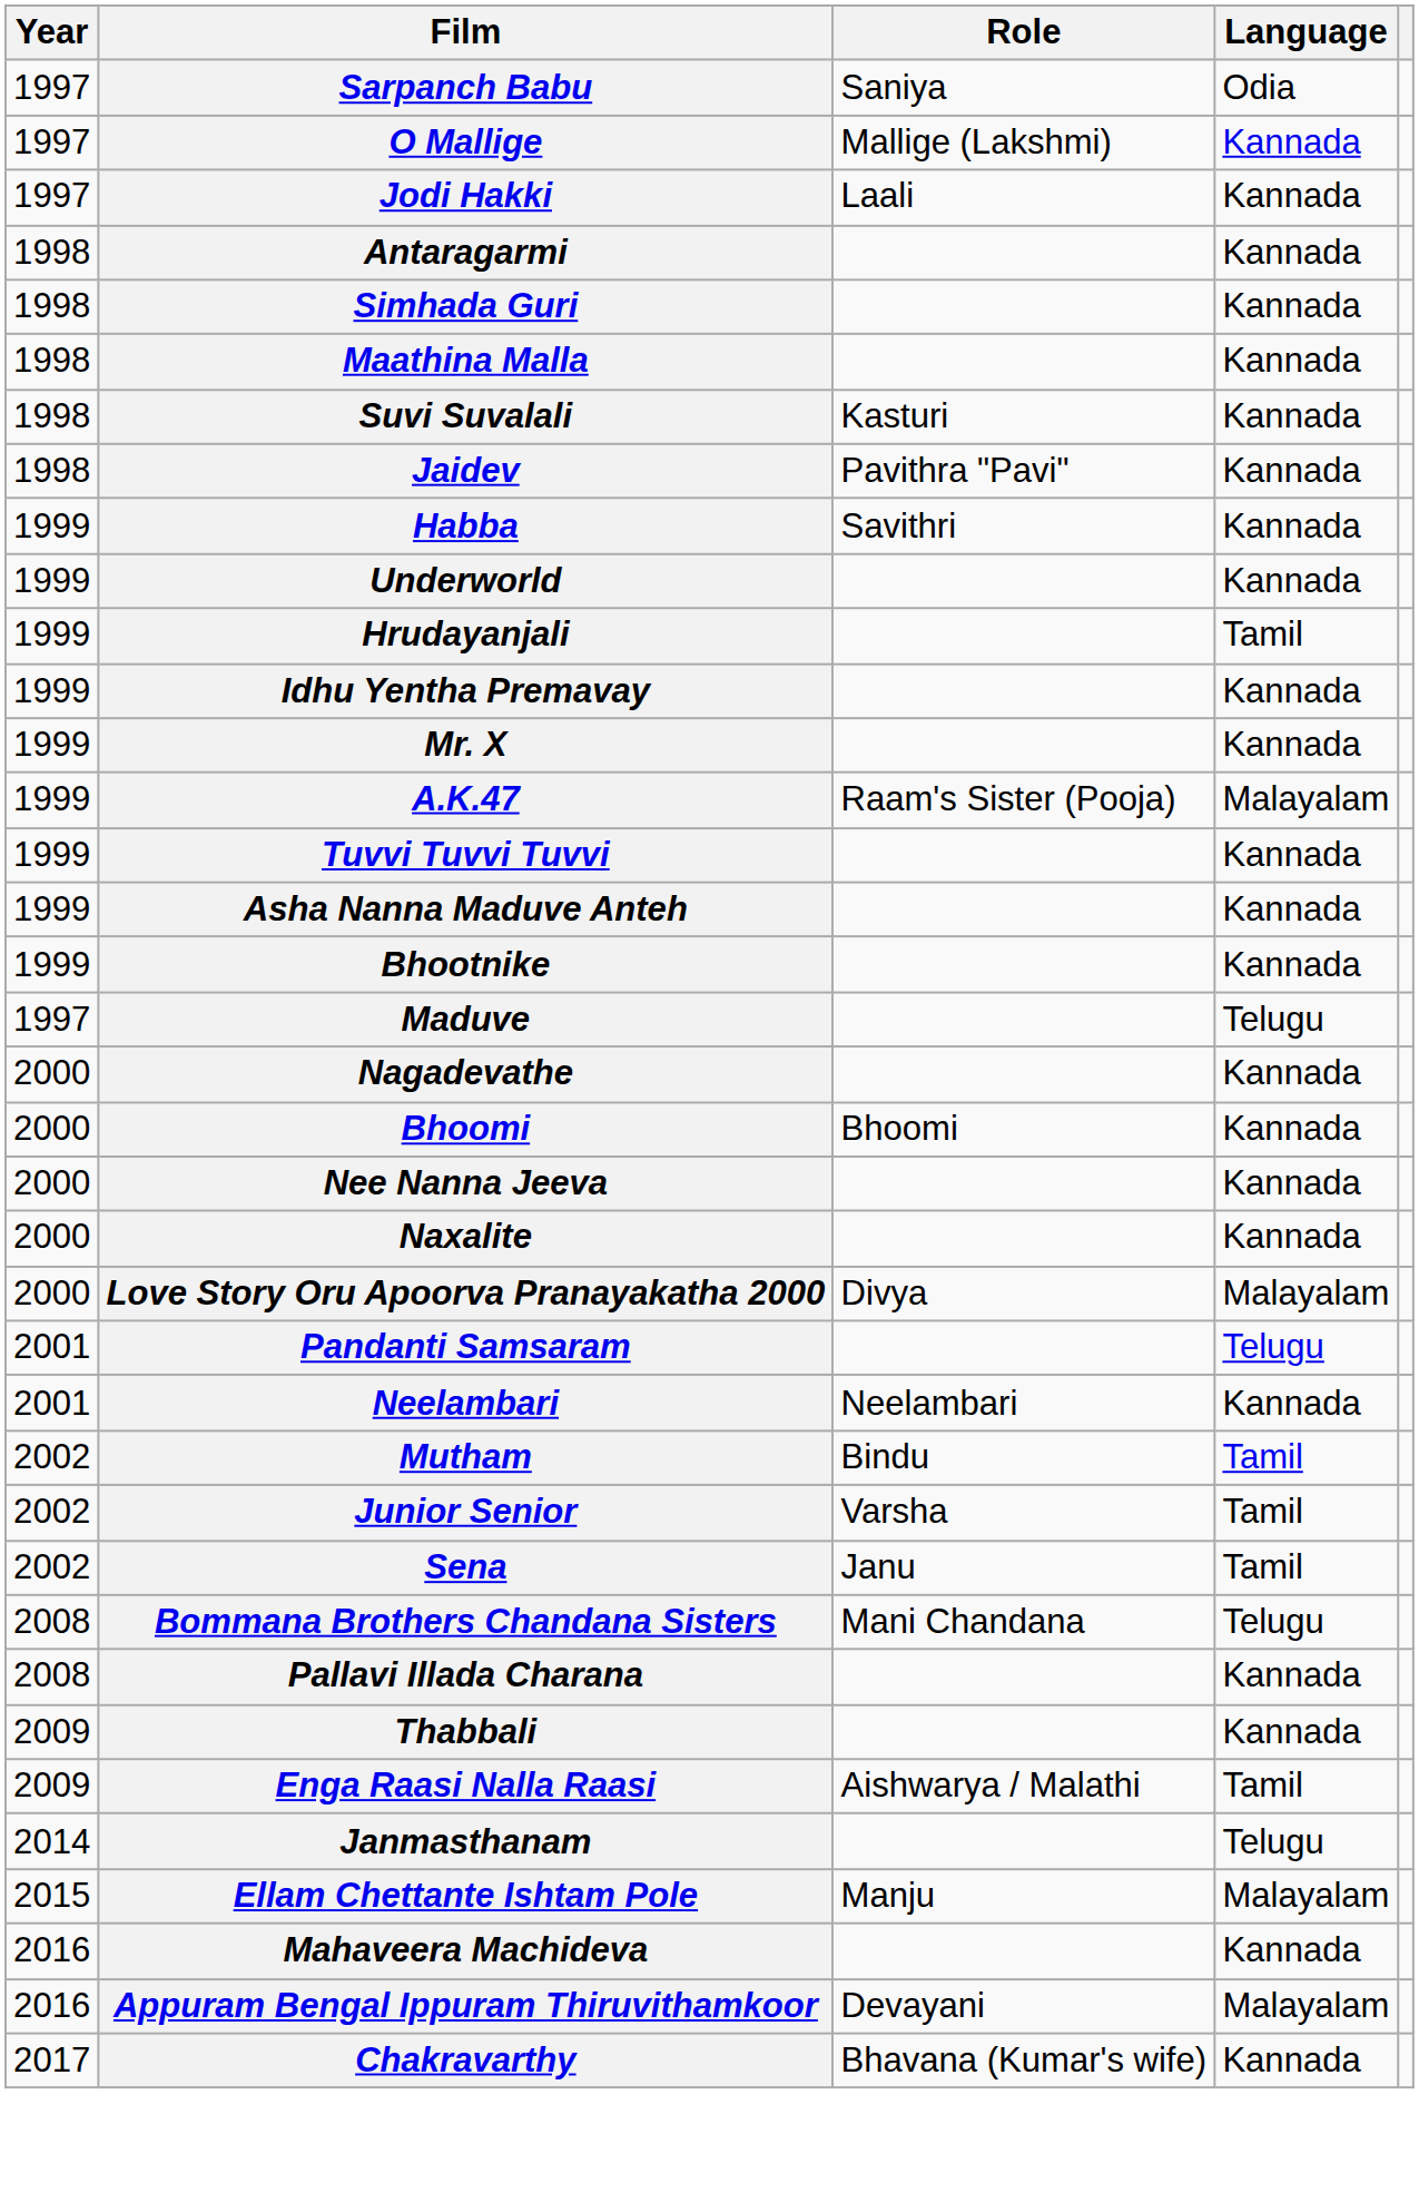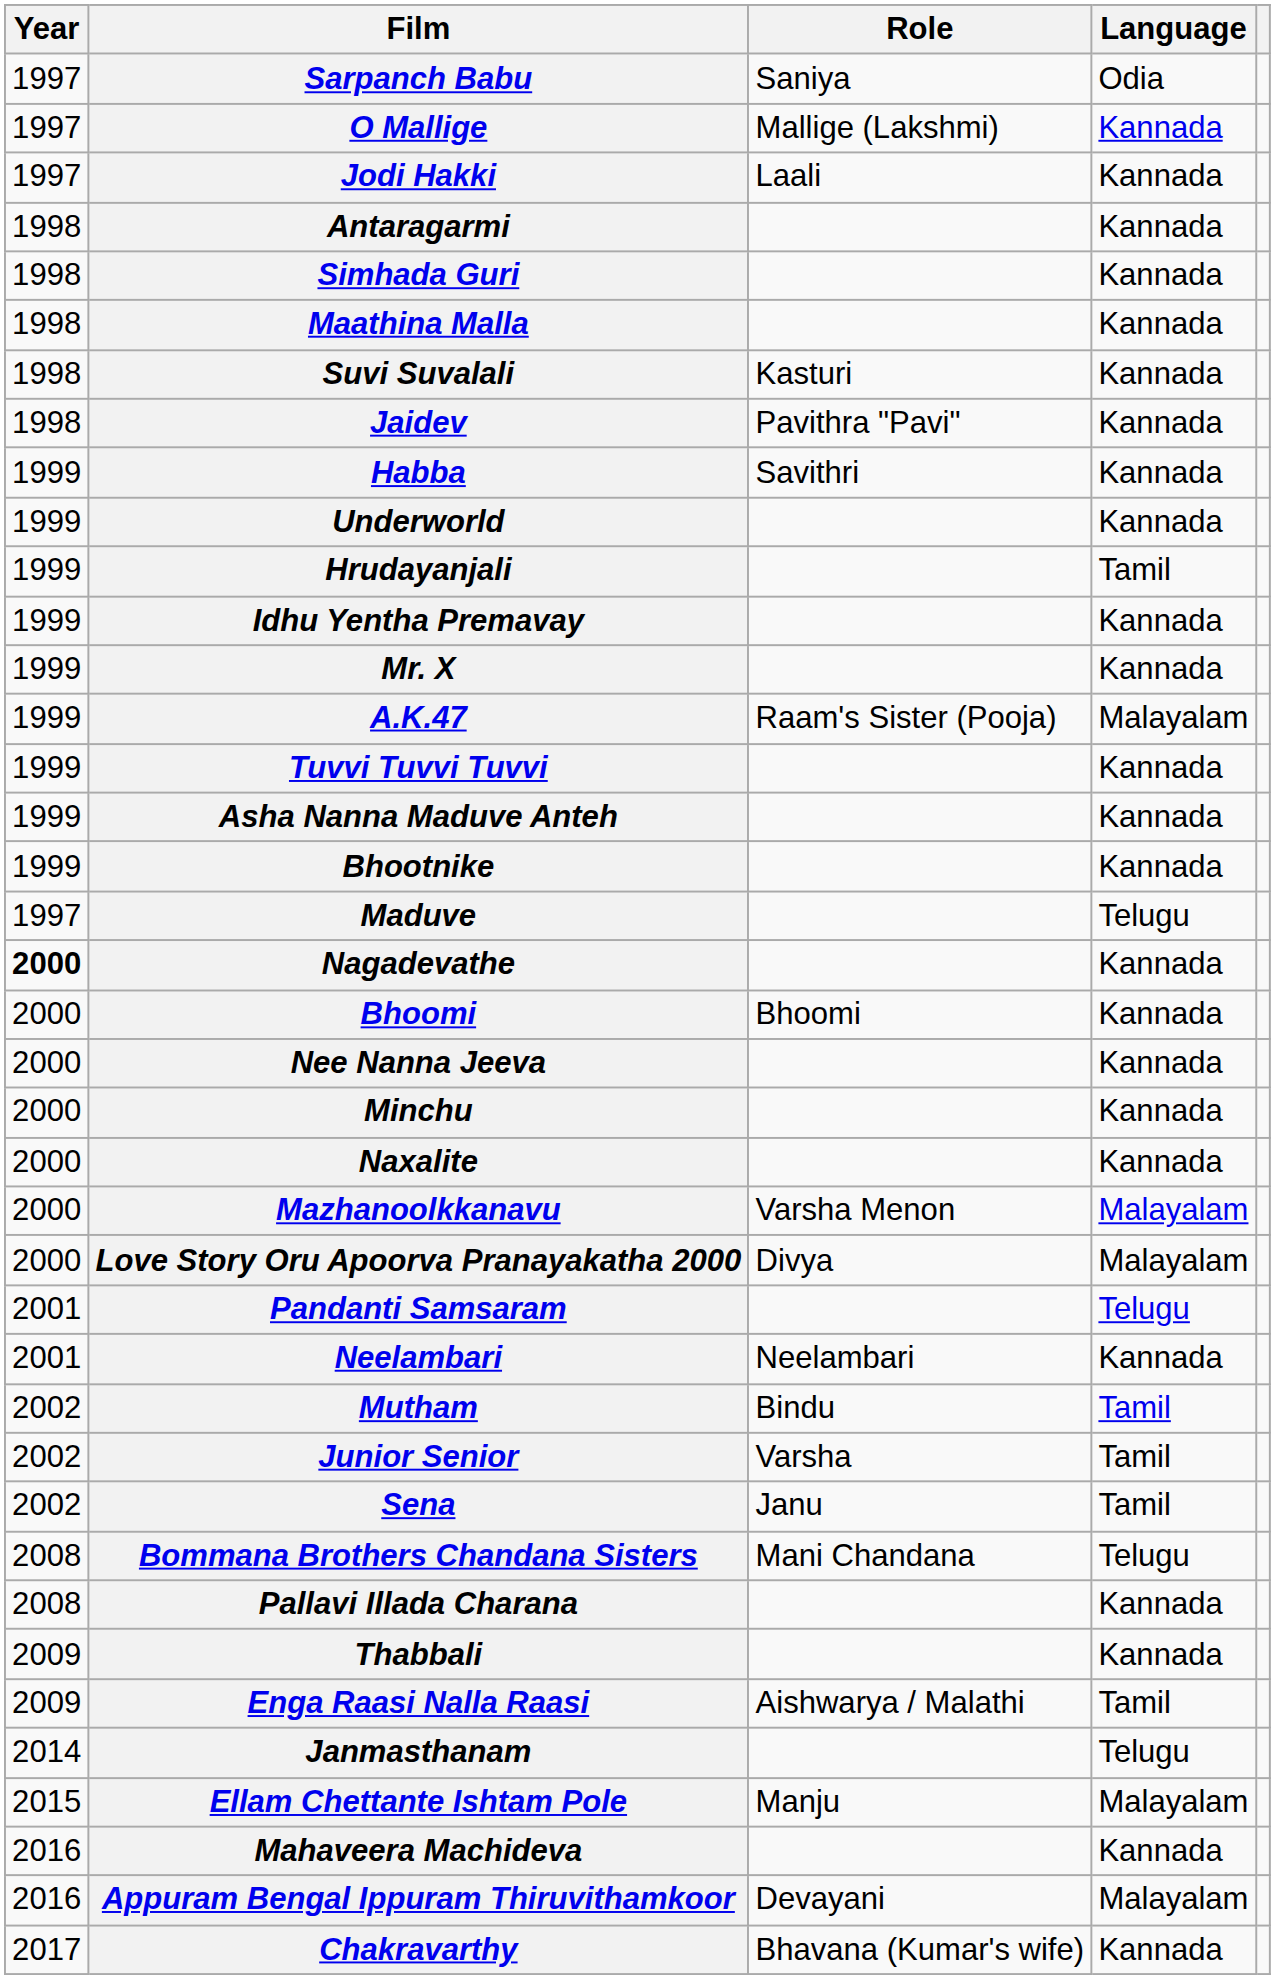Nagadevathe | Year: normal -> bold
+ row: 2000 | Minchu | Kannada
+ row: 2000 | Mazhanoolkkanavu | Varsha Menon | Malayalam
